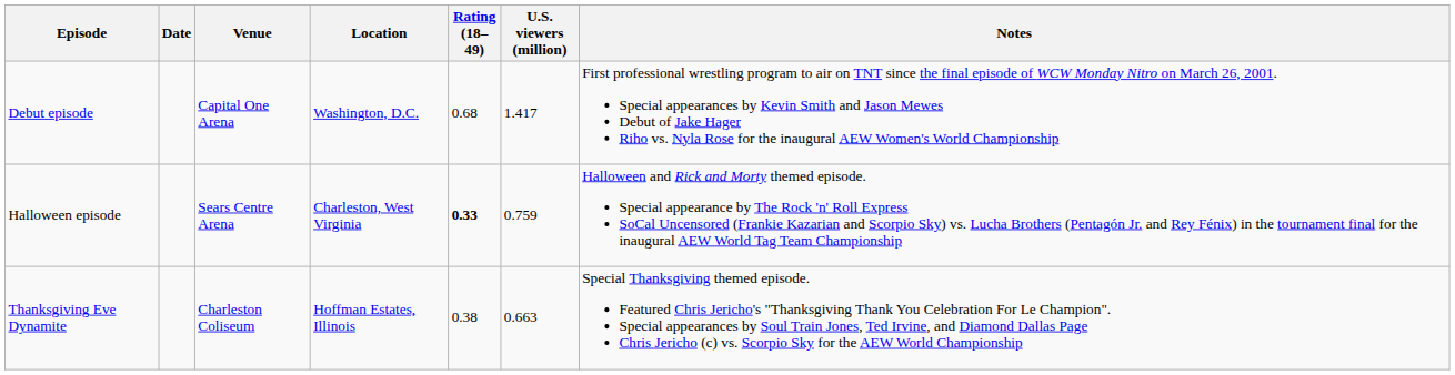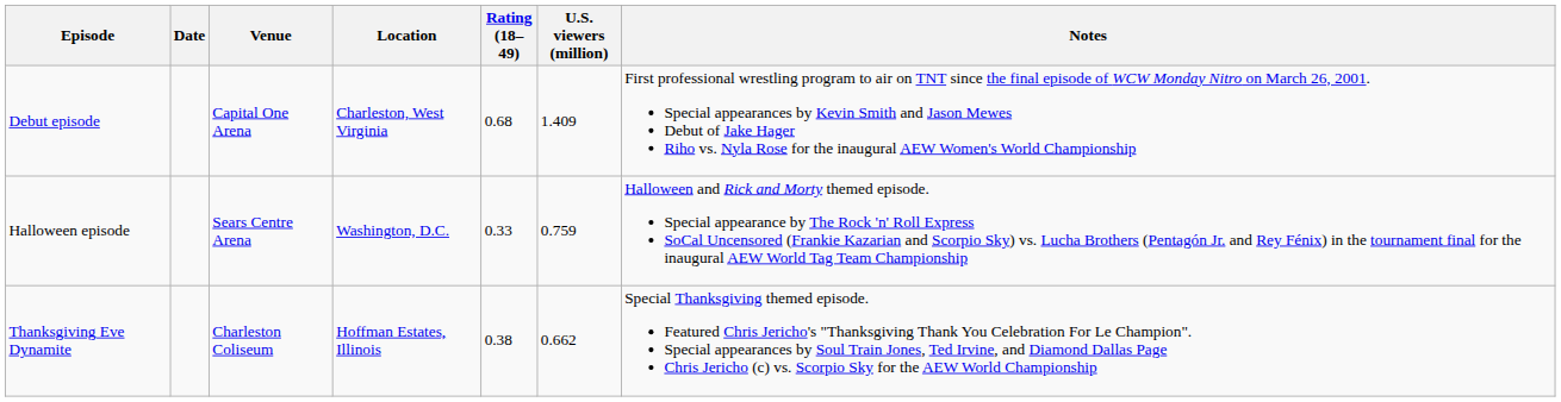Debut episode | Location: Washington, D.C. -> Charleston, West Virginia
Debut episode | U.S. viewers (million): 1.417 -> 1.409
Halloween episode | Location: Charleston, West Virginia -> Washington, D.C.
Halloween episode | Rating (18–49): bold -> normal
Thanksgiving Eve Dynamite | U.S. viewers (million): 0.663 -> 0.662
